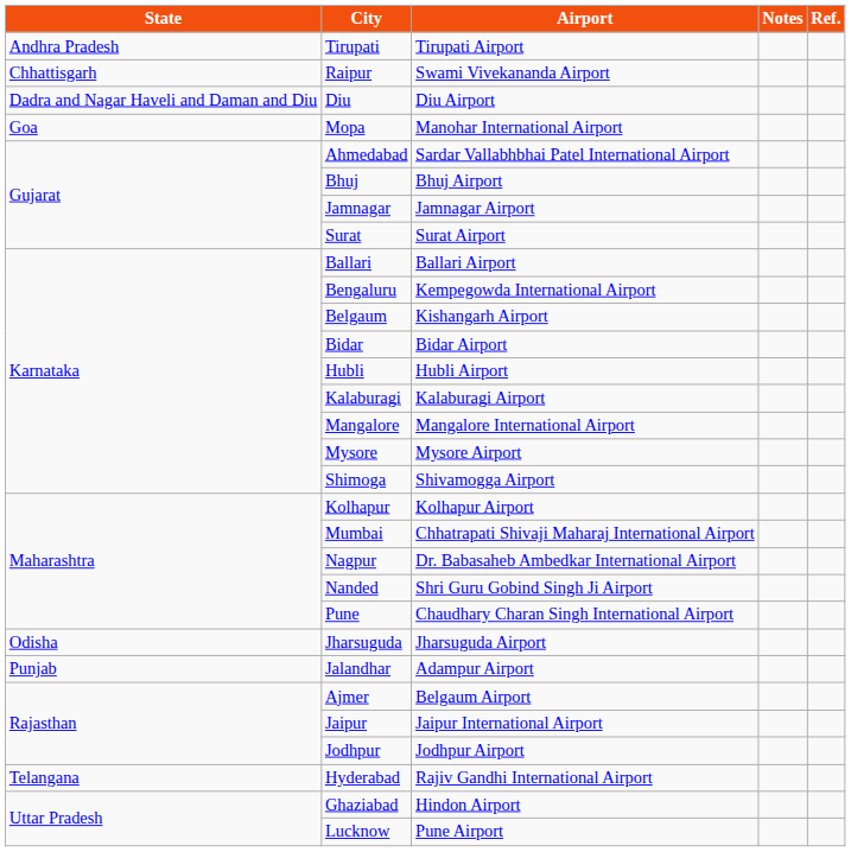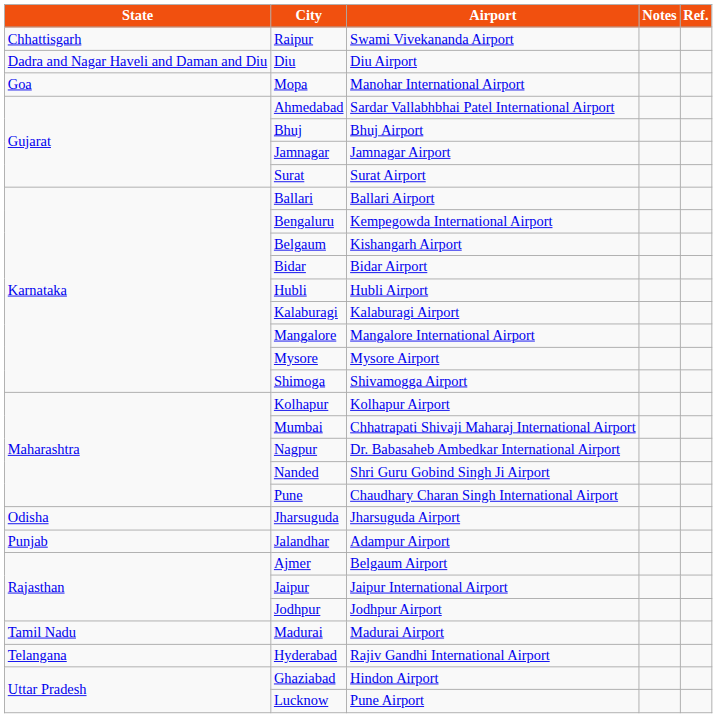- row: Andhra Pradesh | Tirupati | Tirupati Airport
+ row: Tamil Nadu | Madurai | Madurai Airport
